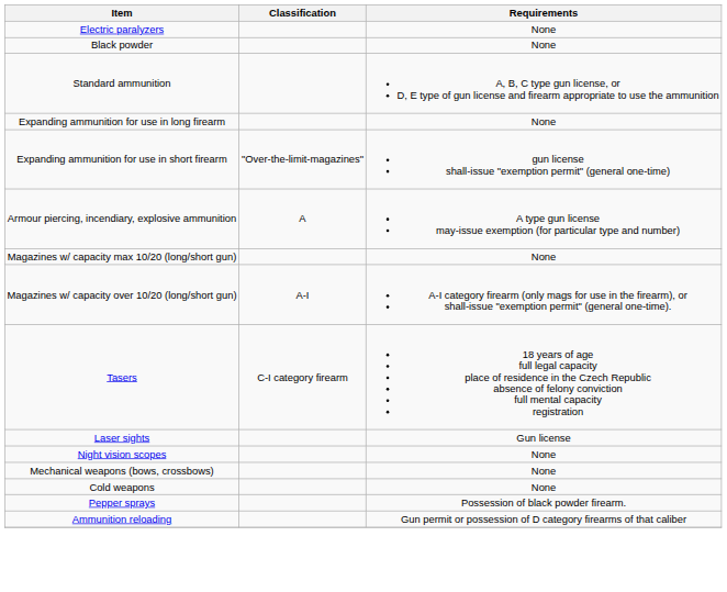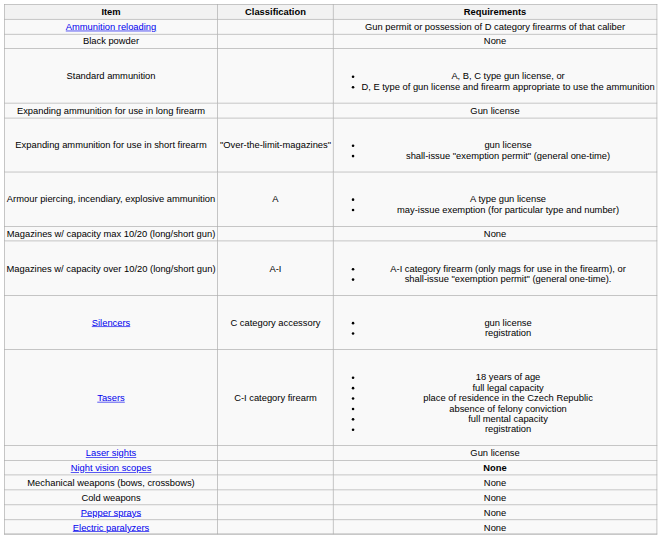rows swapped: Ammunition reloading <-> Electric paralyzers
Expanding ammunition for use in long firearm | Requirements: None -> Gun license
+ row: Silencers | C category accessory | gun license registration
Night vision scopes | Requirements: normal -> bold
Pepper sprays | Requirements: Possession of black powder firearm. -> None
